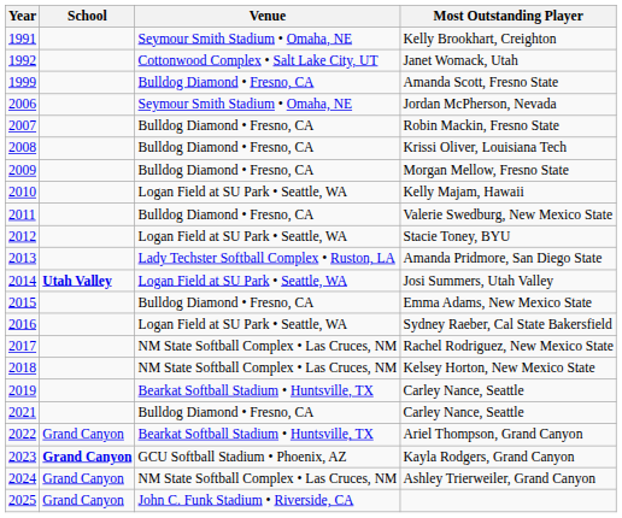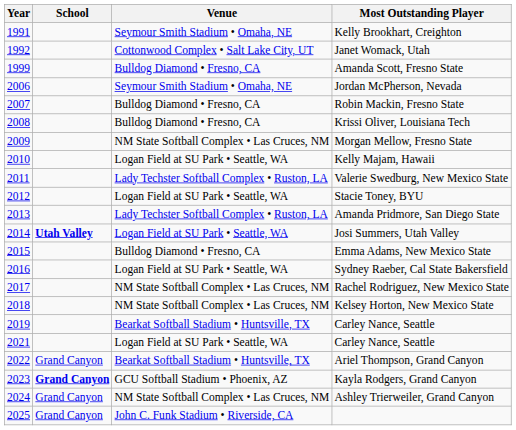Morgan Mellow, Fresno State | Venue: Bulldog Diamond • Fresno, CA -> NM State Softball Complex • Las Cruces, NM
Valerie Swedburg, New Mexico State | Venue: Bulldog Diamond • Fresno, CA -> Lady Techster Softball Complex • Ruston, LA
2021 / Carley Nance, Seattle | Venue: Bulldog Diamond • Fresno, CA -> Logan Field at SU Park • Seattle, WA
